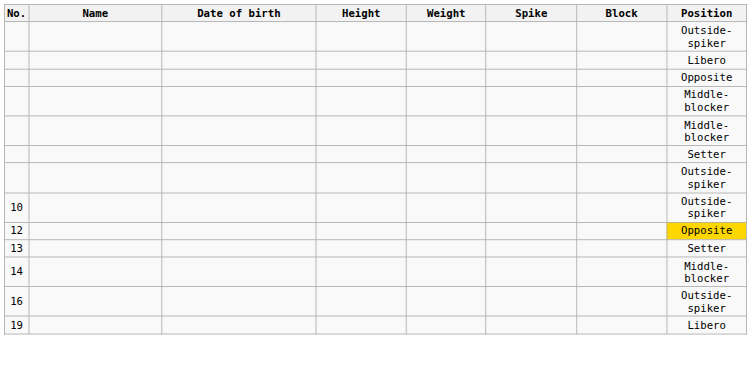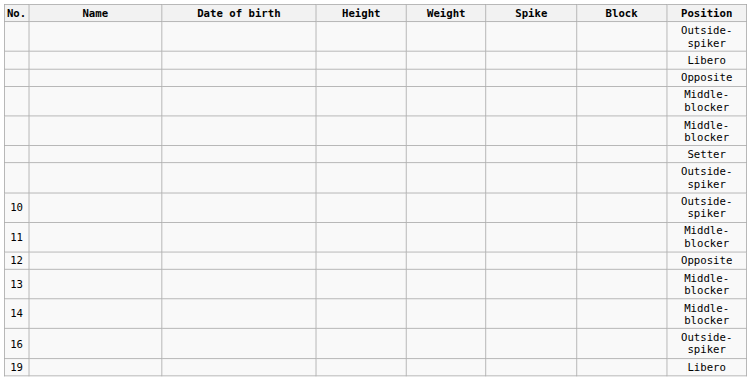+ row: 11 | Middle-blocker
12 | Position: gold background -> no background
13 | Position: Setter -> Middle-blocker
